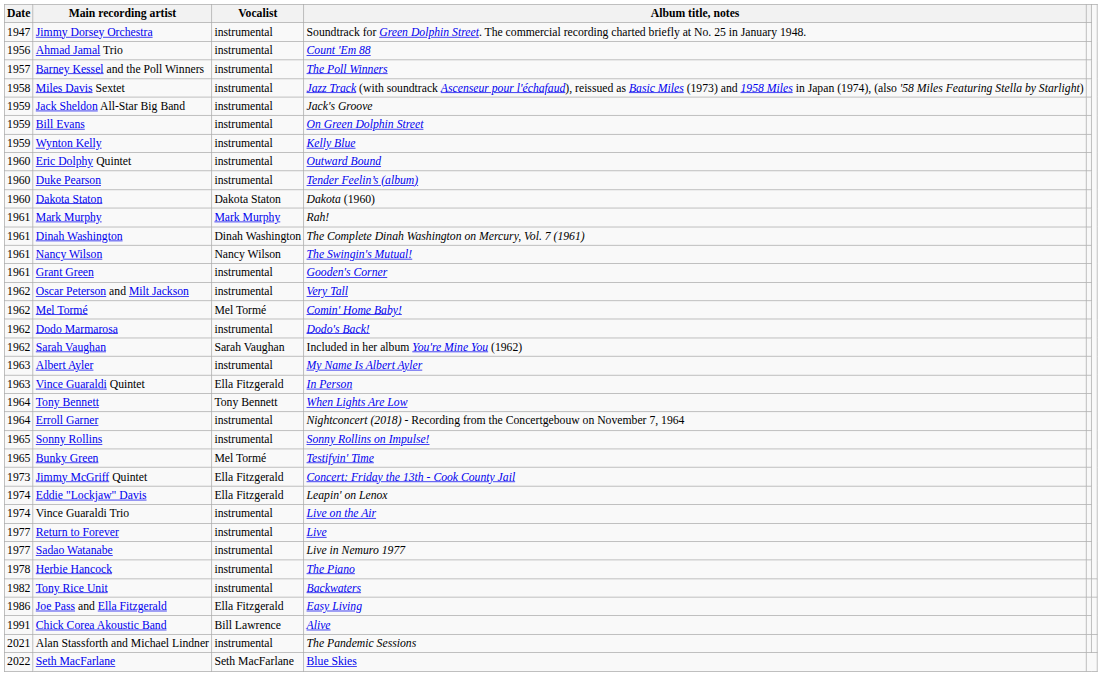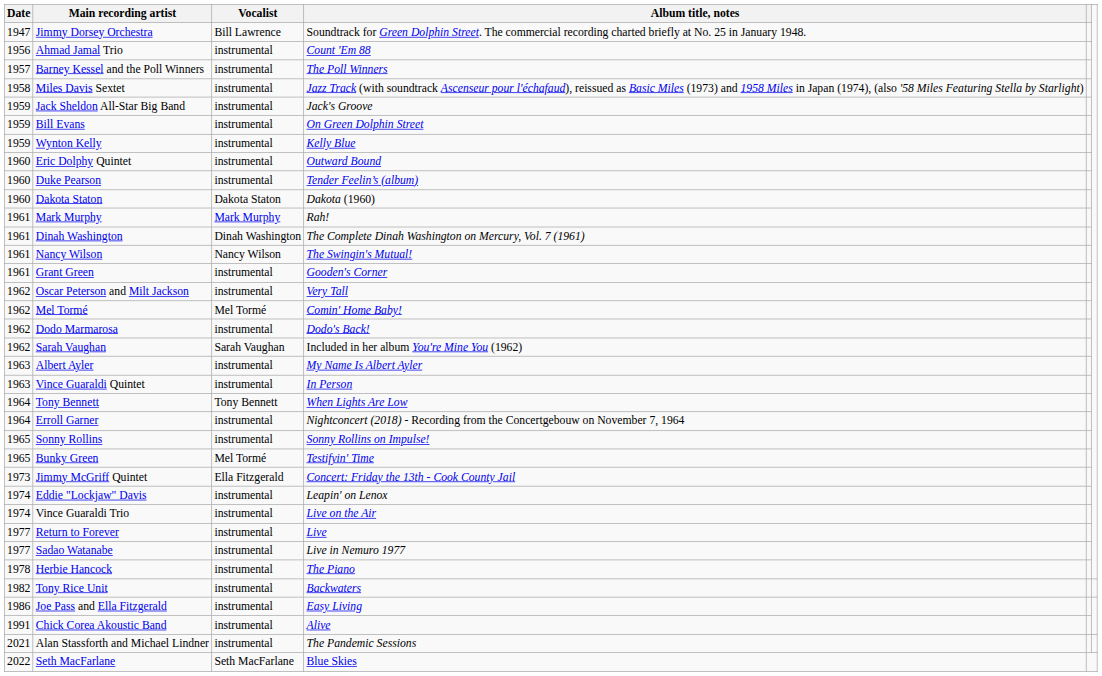Jimmy Dorsey Orchestra | Vocalist: instrumental -> Bill Lawrence
Vince Guaraldi Quintet | Vocalist: Ella Fitzgerald -> instrumental
Eddie "Lockjaw" Davis | Vocalist: Ella Fitzgerald -> instrumental
Joe Pass and Ella Fitzgerald | Vocalist: Ella Fitzgerald -> instrumental
Chick Corea Akoustic Band | Vocalist: Bill Lawrence -> instrumental
